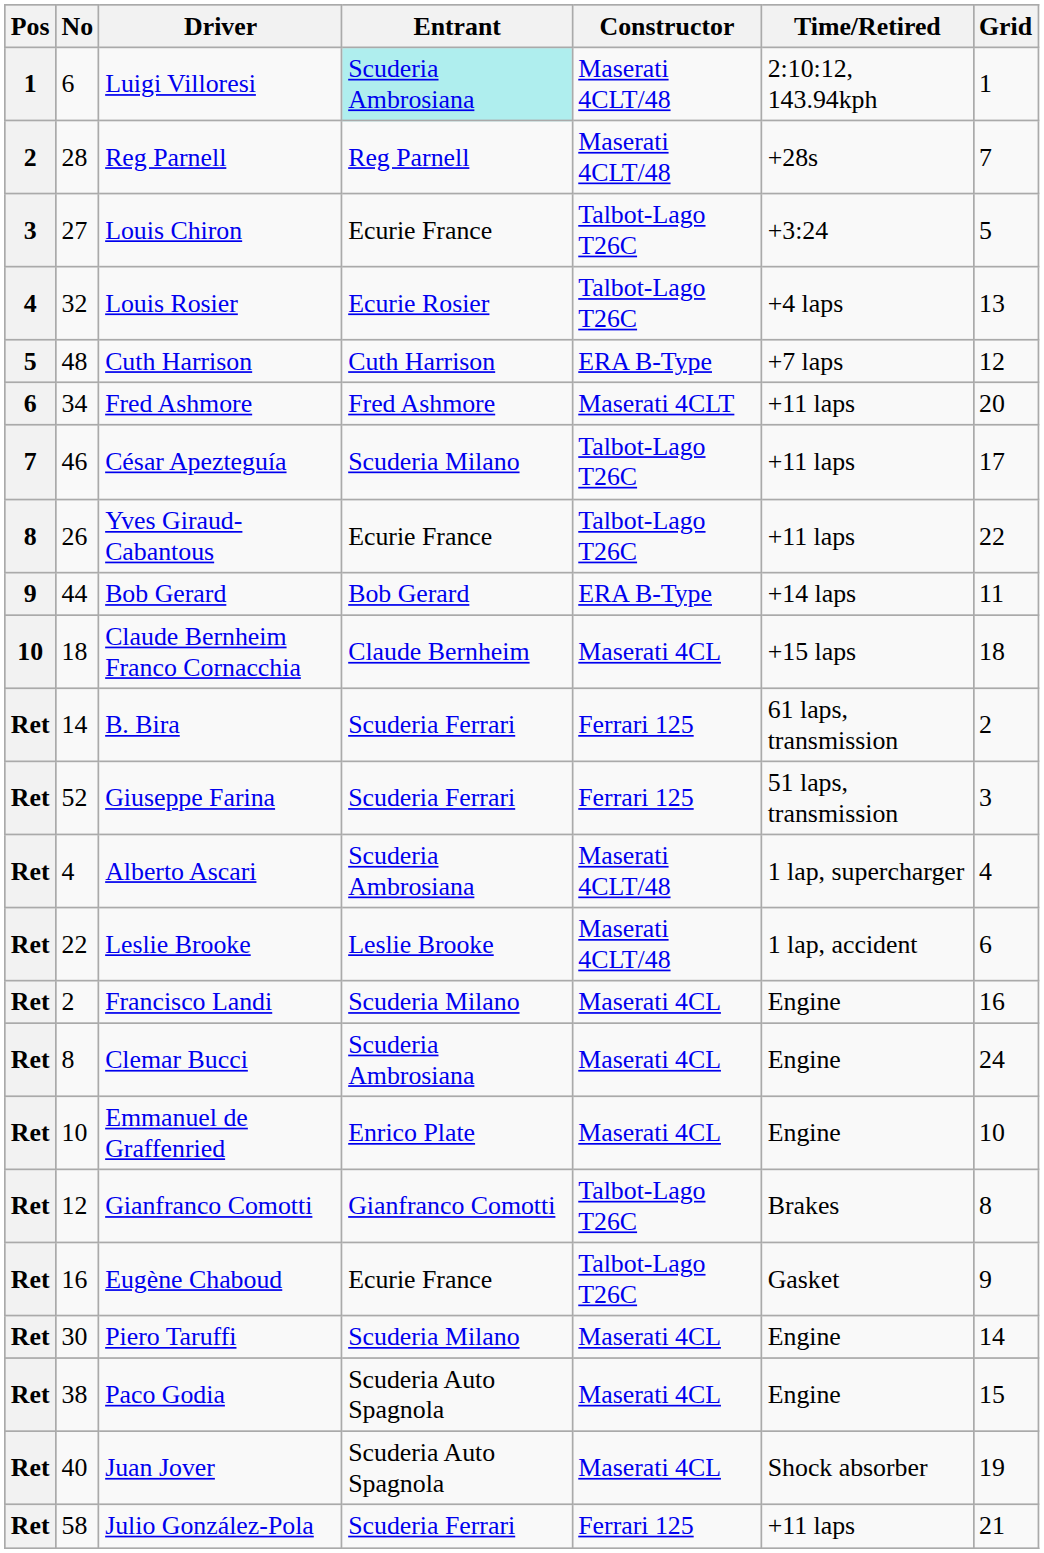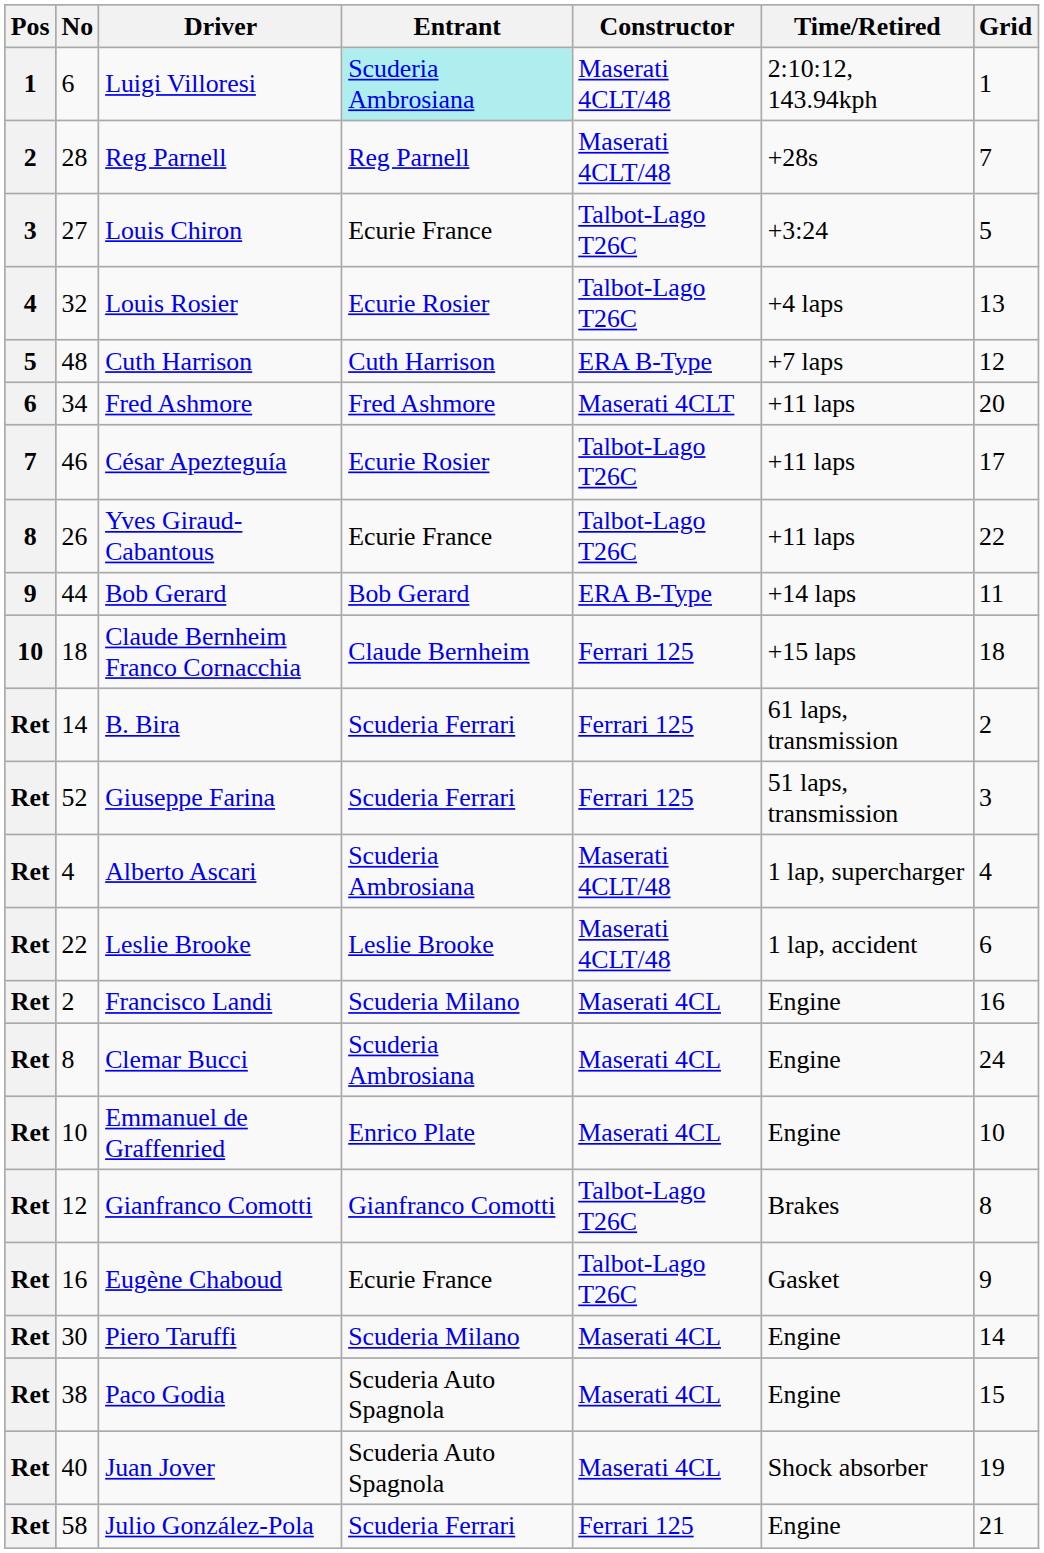César Apezteguía | Entrant: Scuderia Milano -> Ecurie Rosier
Claude Bernheim Franco Cornacchia | Constructor: Maserati 4CL -> Ferrari 125
Julio González-Pola | Time/Retired: +11 laps -> Engine
